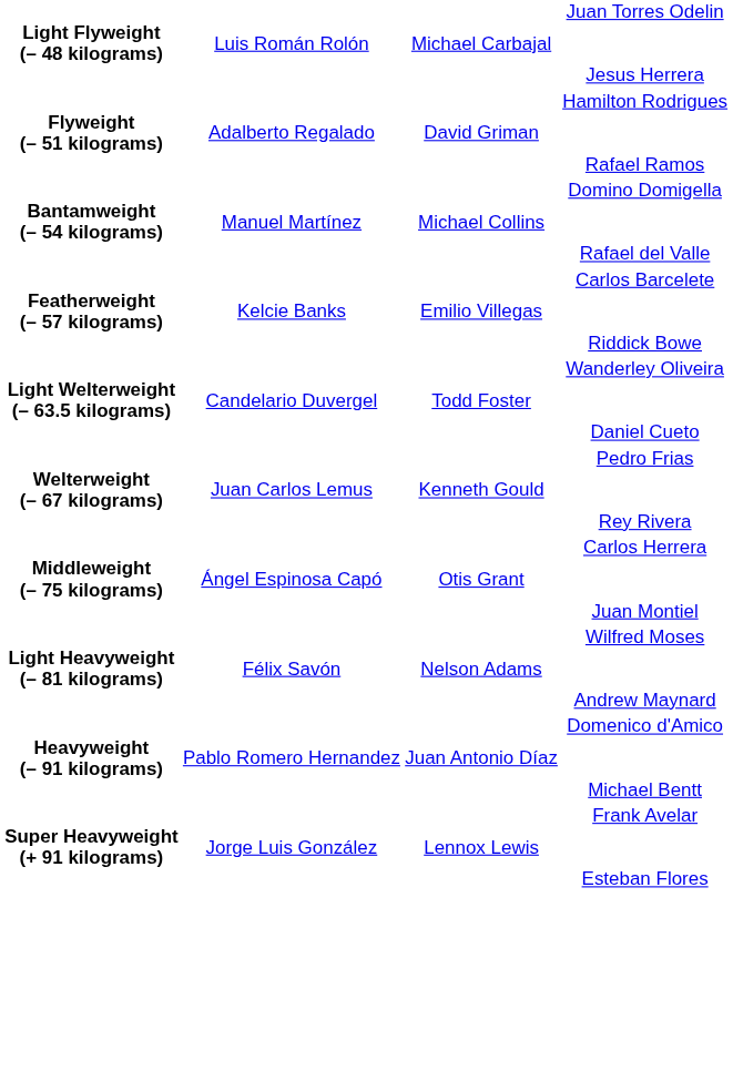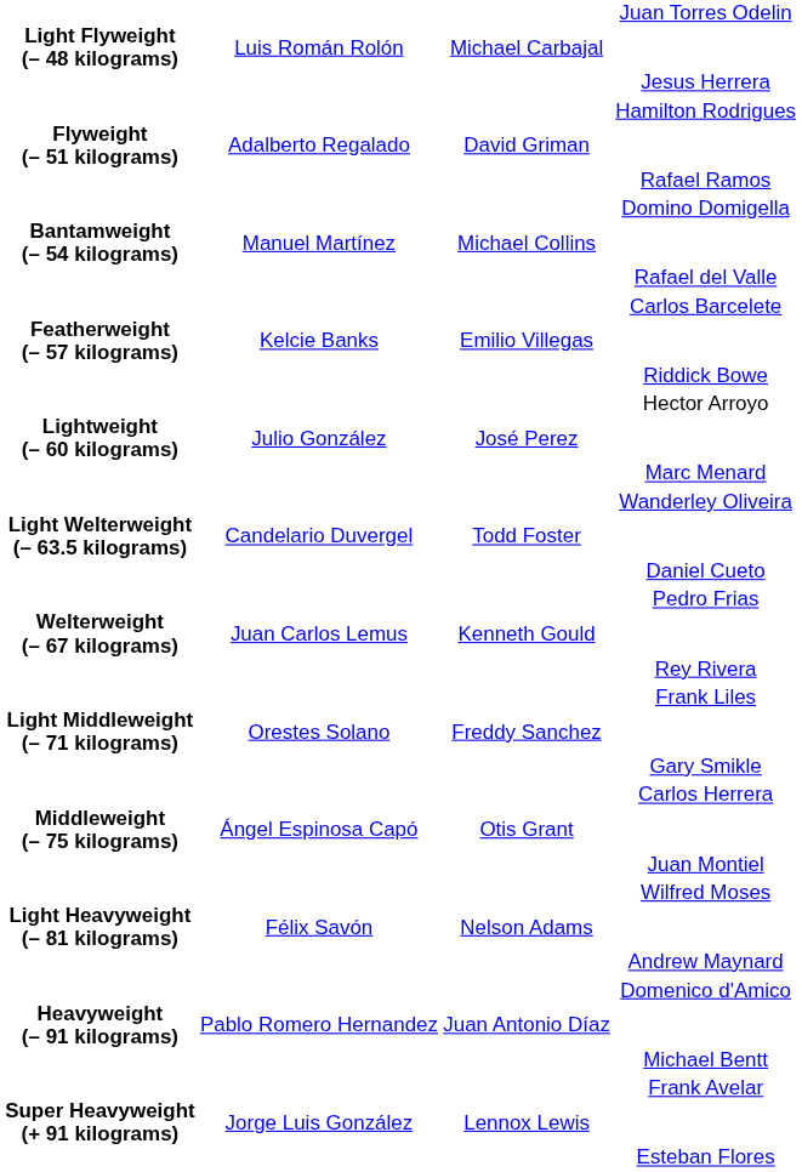+ row: Lightweight (– 60 kilograms) | Julio González | José Perez | Hector Arroyo Marc Menard
+ row: Light Middleweight (– 71 kilograms) | Orestes Solano | Freddy Sanchez | Frank Liles Gary Smikle
